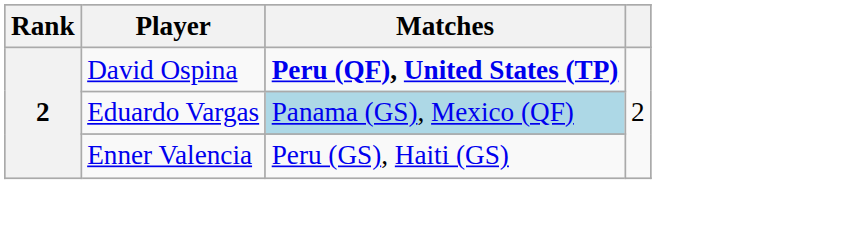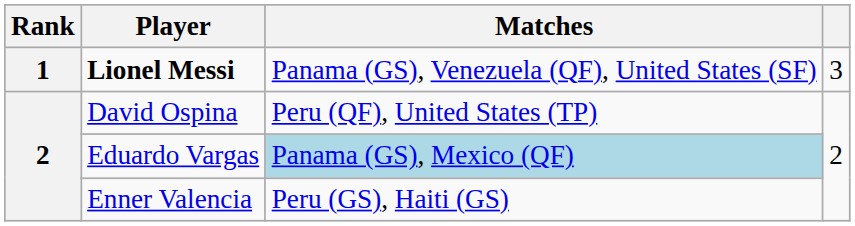+ row: 1 | Lionel Messi | Panama (GS), Venezuela (QF), United States (SF) | 3
David Ospina | Matches: bold -> normal
